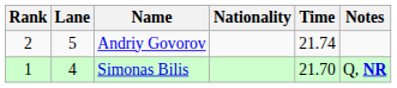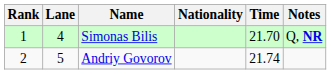rows swapped: Simonas Bilis <-> Andriy Govorov
